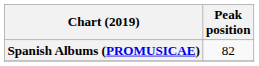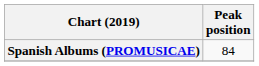Spanish Albums (PROMUSICAE) | Peak position: 82 -> 84
